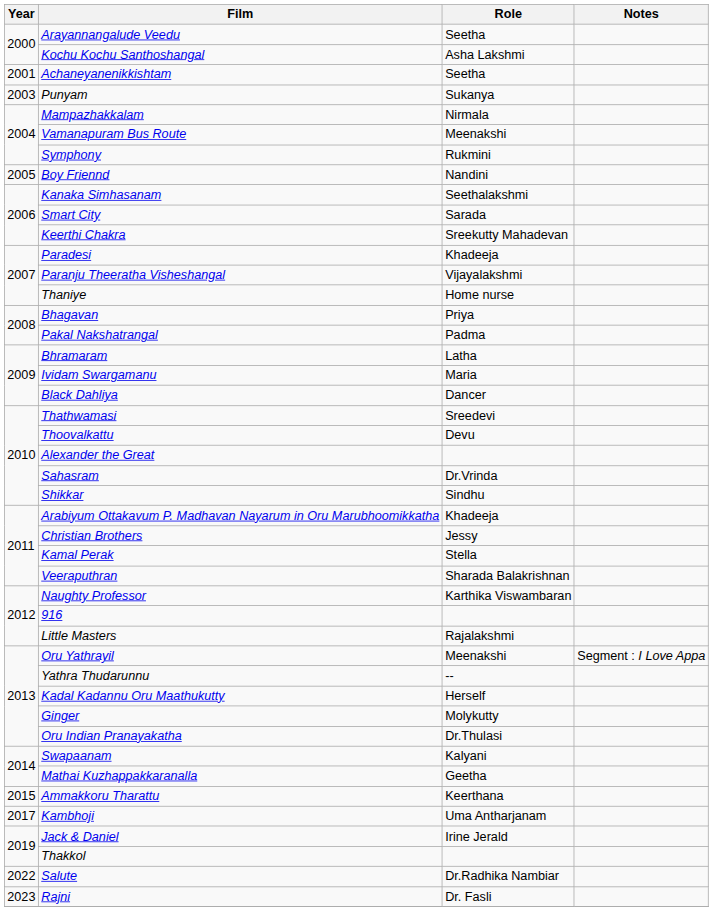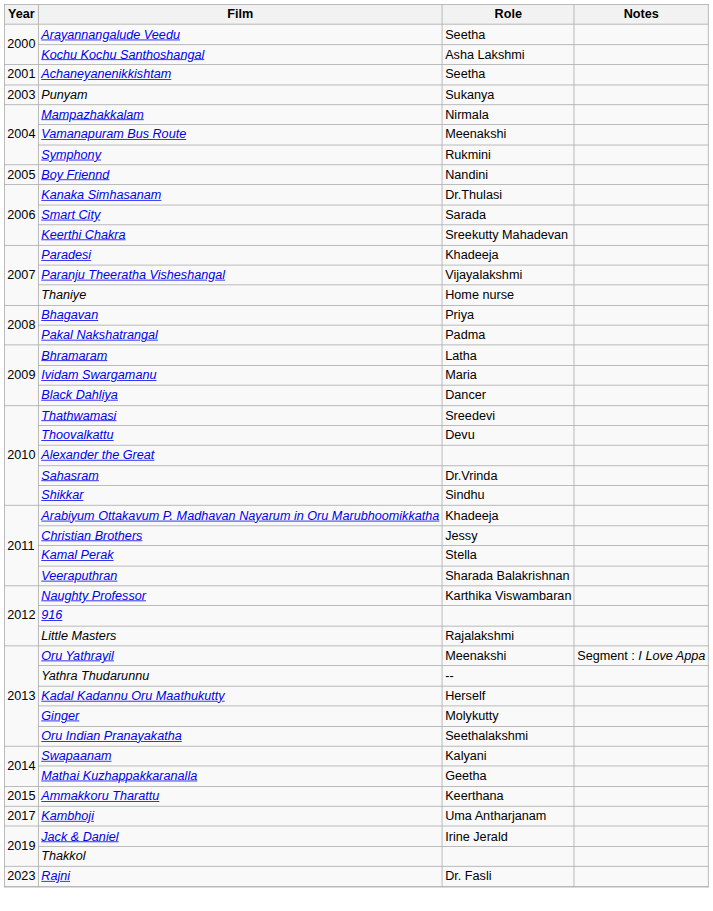Kanaka Simhasanam | Role: Seethalakshmi -> Dr.Thulasi
Oru Indian Pranayakatha | Role: Dr.Thulasi -> Seethalakshmi
- row: 2022 | Salute | Dr.Radhika Nambiar
